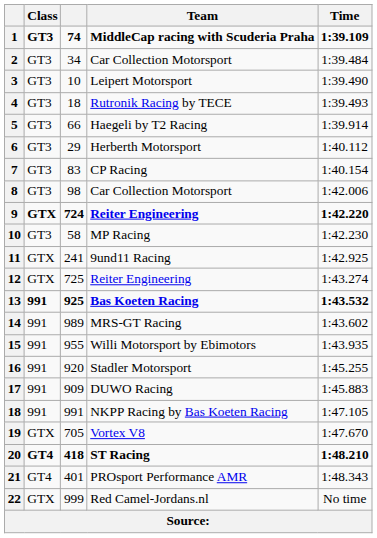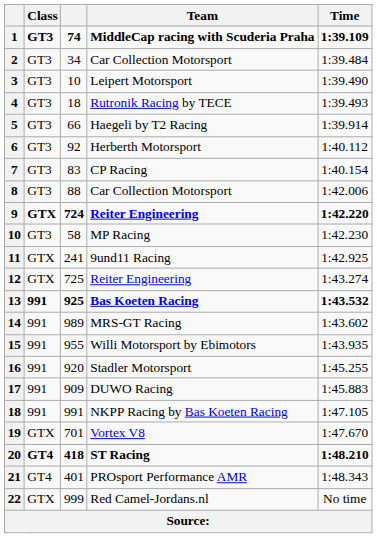Herberth Motorsport | column 3: 29 -> 92
8 / Car Collection Motorsport | column 3: 98 -> 88
Vortex V8 | column 3: 705 -> 701
